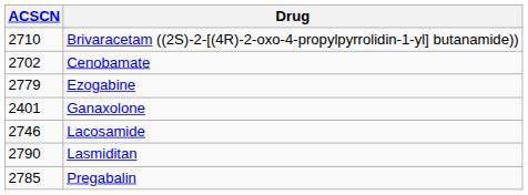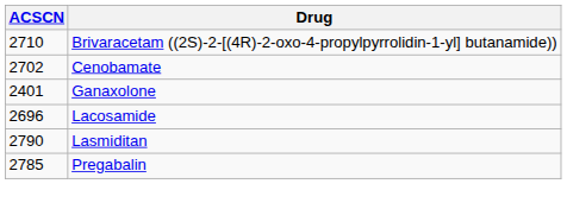- row: 2779 | Ezogabine
Lacosamide | ACSCN: 2746 -> 2696
